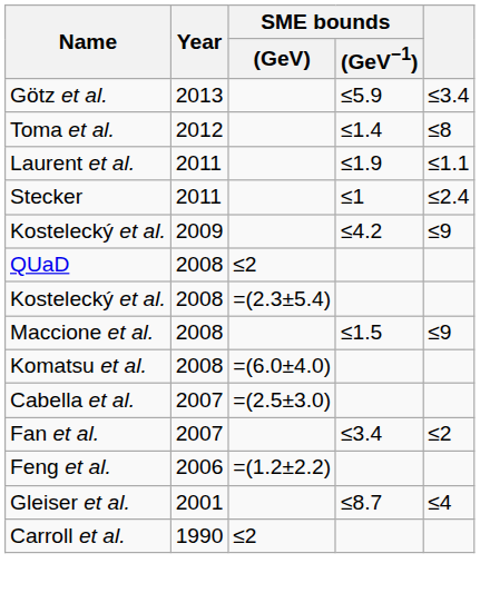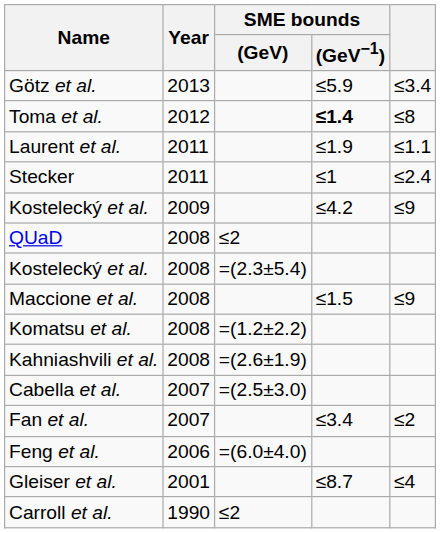Toma et al. | SME bounds / (GeV−1): normal -> bold
Komatsu et al. | SME bounds / (GeV): =(6.0±4.0) -> =(1.2±2.2)
+ row: Kahniashvili et al. | 2008 | =(2.6±1.9)
Feng et al. | SME bounds / (GeV): =(1.2±2.2) -> =(6.0±4.0)
